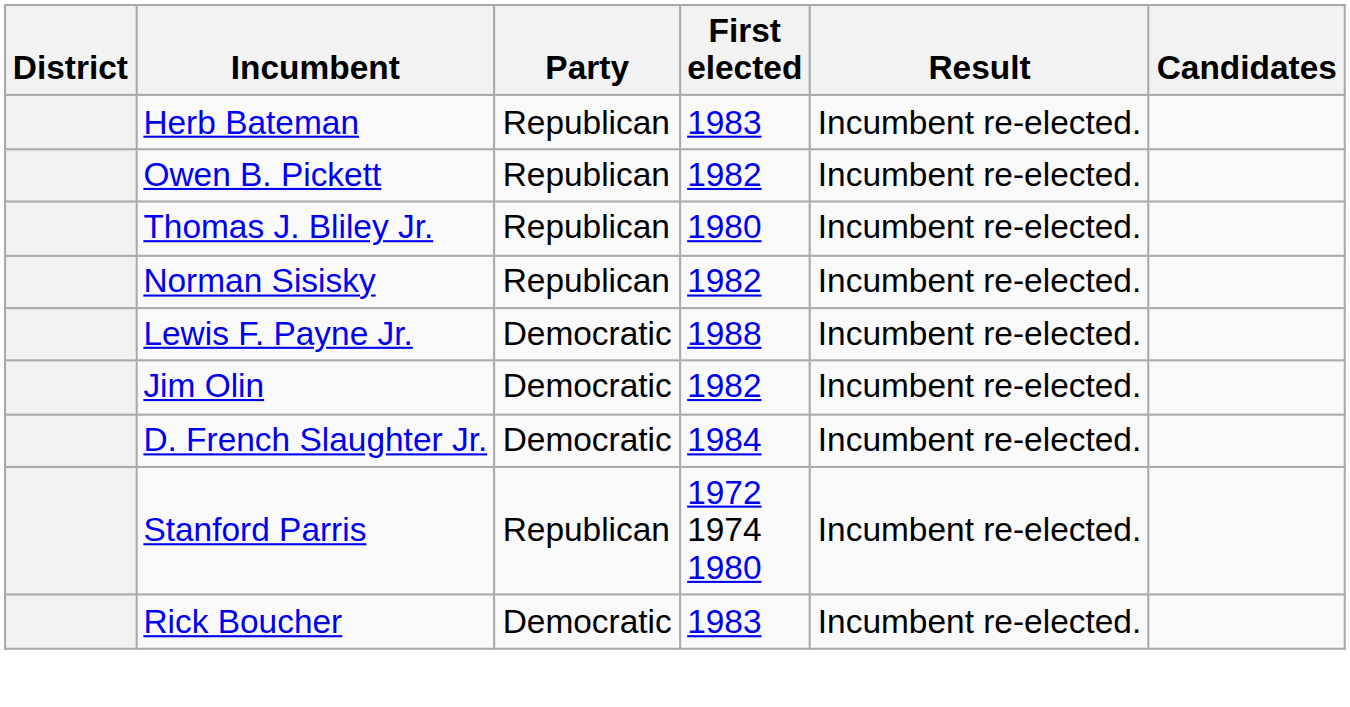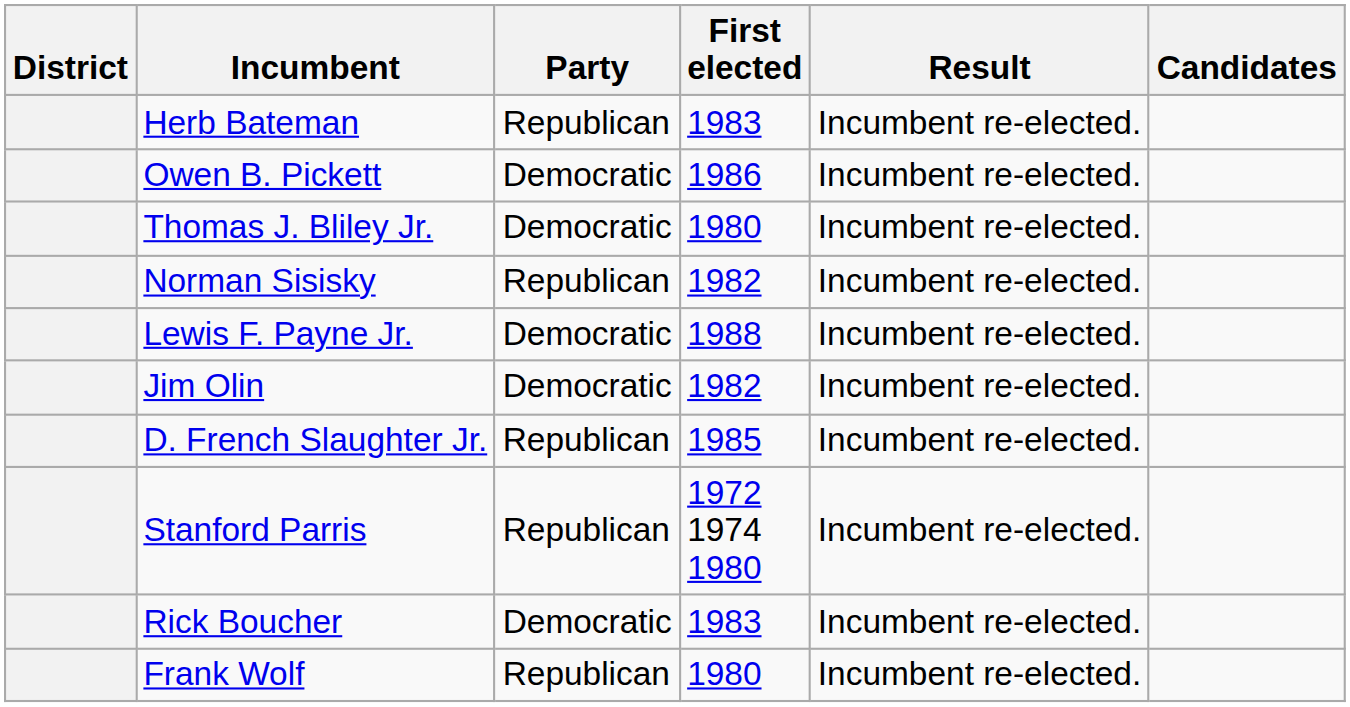Owen B. Pickett | Party: Republican -> Democratic
Owen B. Pickett | First elected: 1982 -> 1986
Thomas J. Bliley Jr. | Party: Republican -> Democratic
D. French Slaughter Jr. | Party: Democratic -> Republican
D. French Slaughter Jr. | First elected: 1984 -> 1985
+ row: Frank Wolf | Republican | 1980 | Incumbent re-elected.
